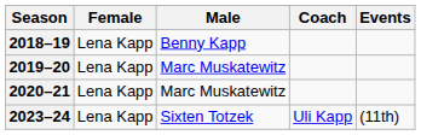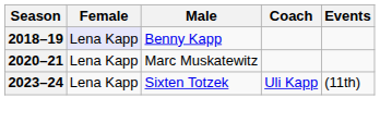2018–19 | Female: no background -> lavender background
- row: 2019–20 | Lena Kapp | Marc Muskatewitz
